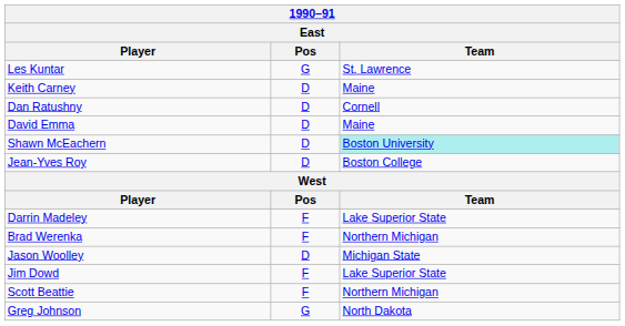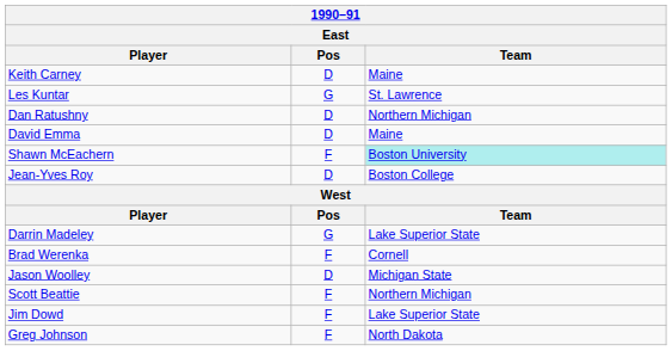rows swapped: Les Kuntar <-> Keith Carney
Dan Ratushny | Team: Cornell -> Northern Michigan
Shawn McEachern | Pos: D -> F
Darrin Madeley | Pos: F -> G
Brad Werenka | Team: Northern Michigan -> Cornell
rows swapped: Scott Beattie <-> Jim Dowd
Greg Johnson | Pos: G -> F
